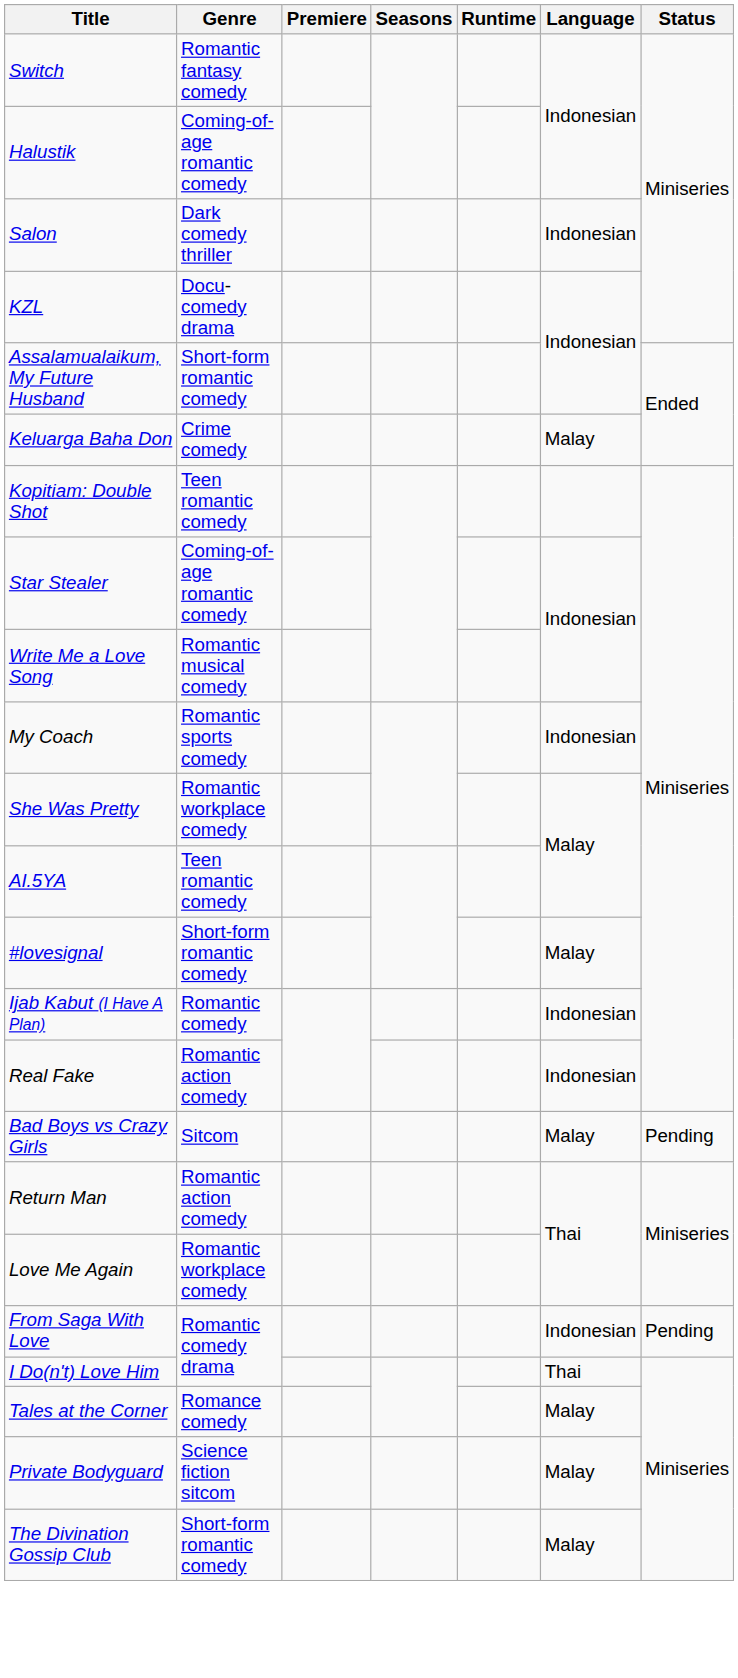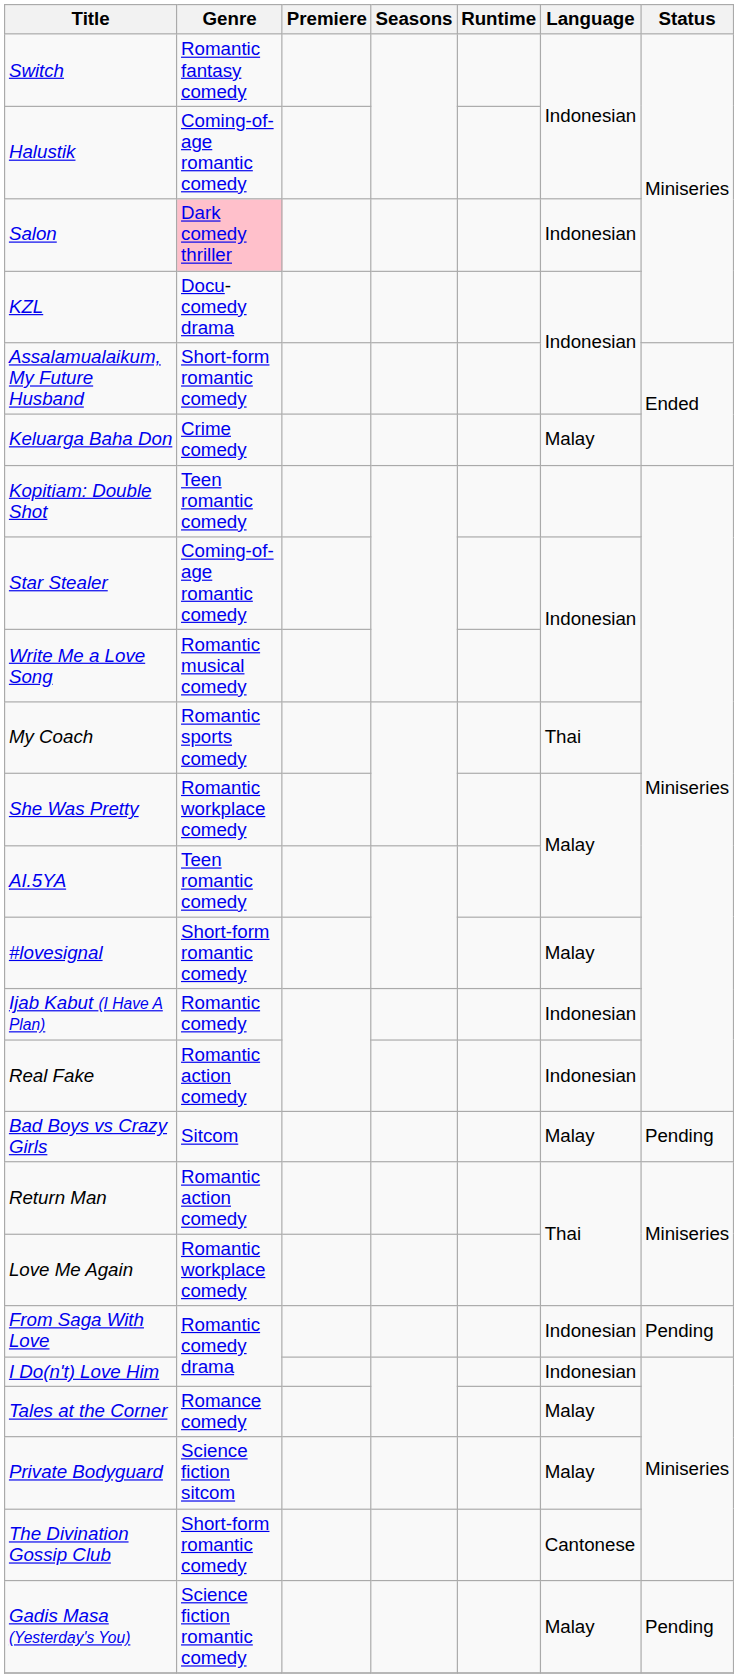Salon | Genre: no background -> pink background
My Coach | Language: Indonesian -> Thai
I Do(n't) Love Him | Language: Thai -> Indonesian
The Divination Gossip Club | Language: Malay -> Cantonese
+ row: Gadis Masa (Yesterday's You) | Science fiction romantic comedy | Malay | Pending
